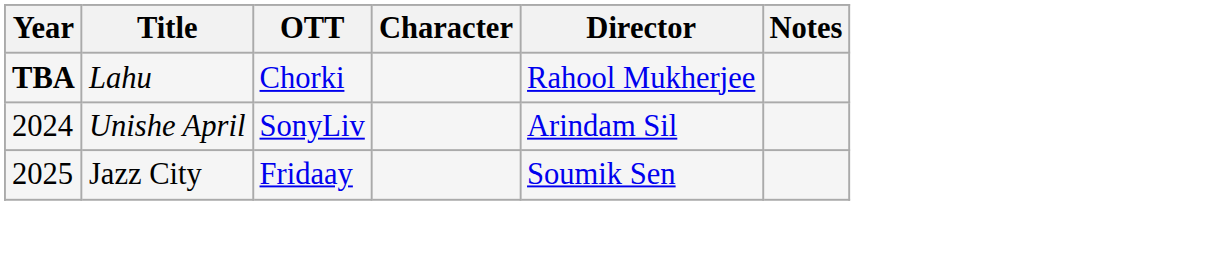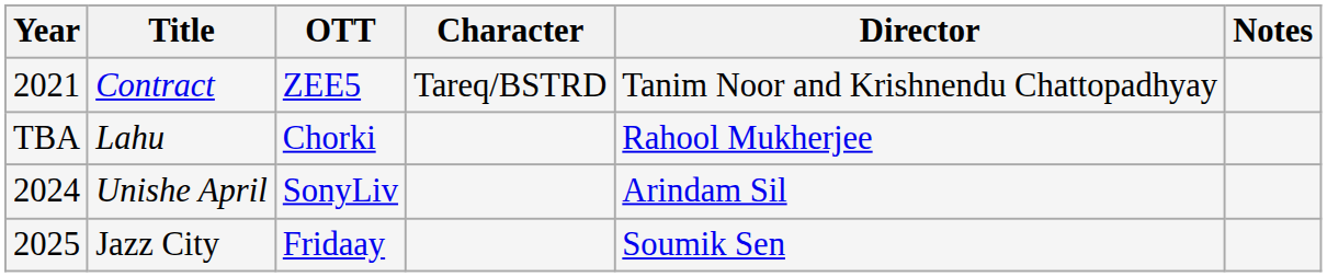+ row: 2021 | Contract | ZEE5 | Tareq/BSTRD | Tanim Noor and Krishnendu Chattopadhyay
Lahu | Year: bold -> normal
